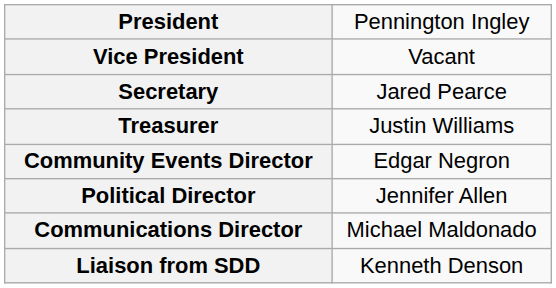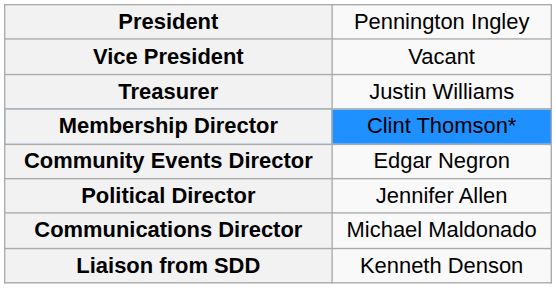- row: Secretary | Jared Pearce
+ row: Membership Director | Clint Thomson*
